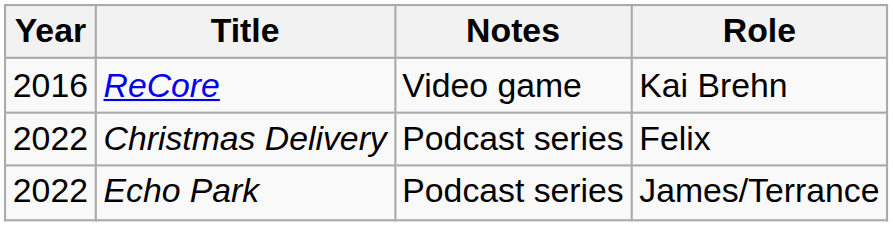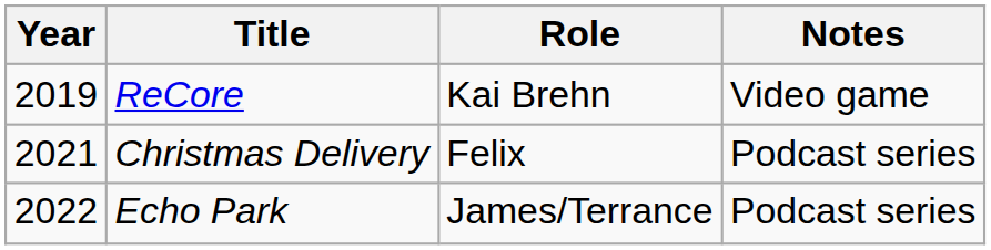columns swapped: Role <-> Notes
ReCore | Year: 2016 -> 2019
Christmas Delivery | Year: 2022 -> 2021
